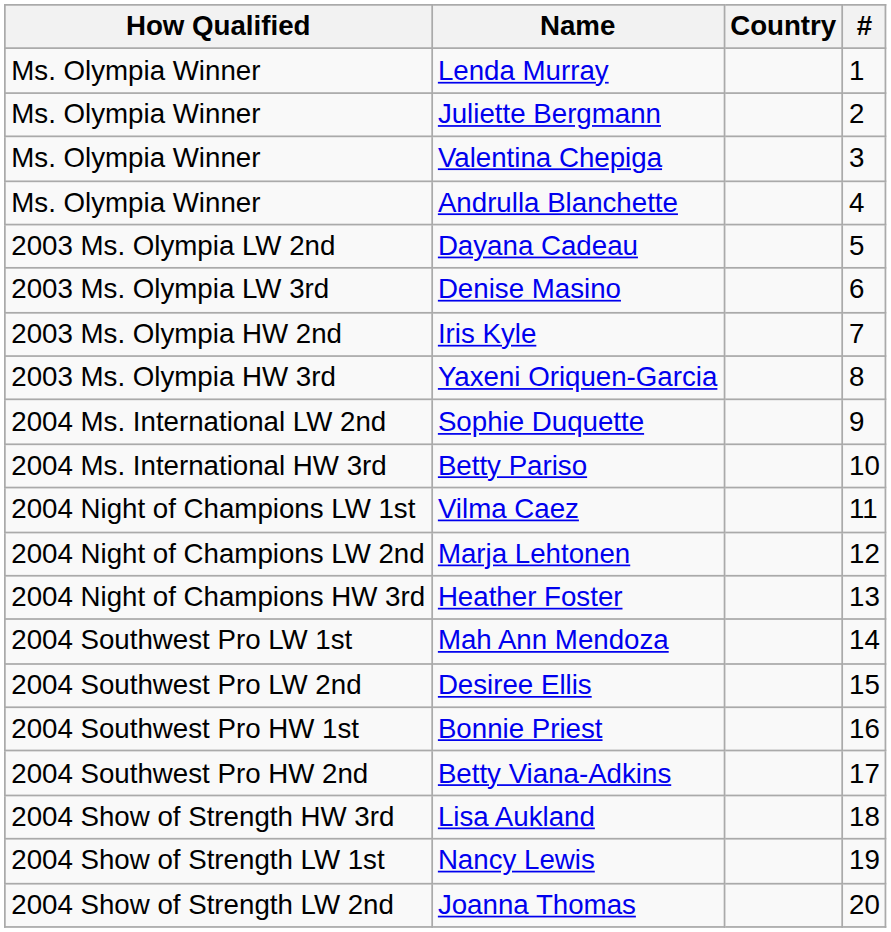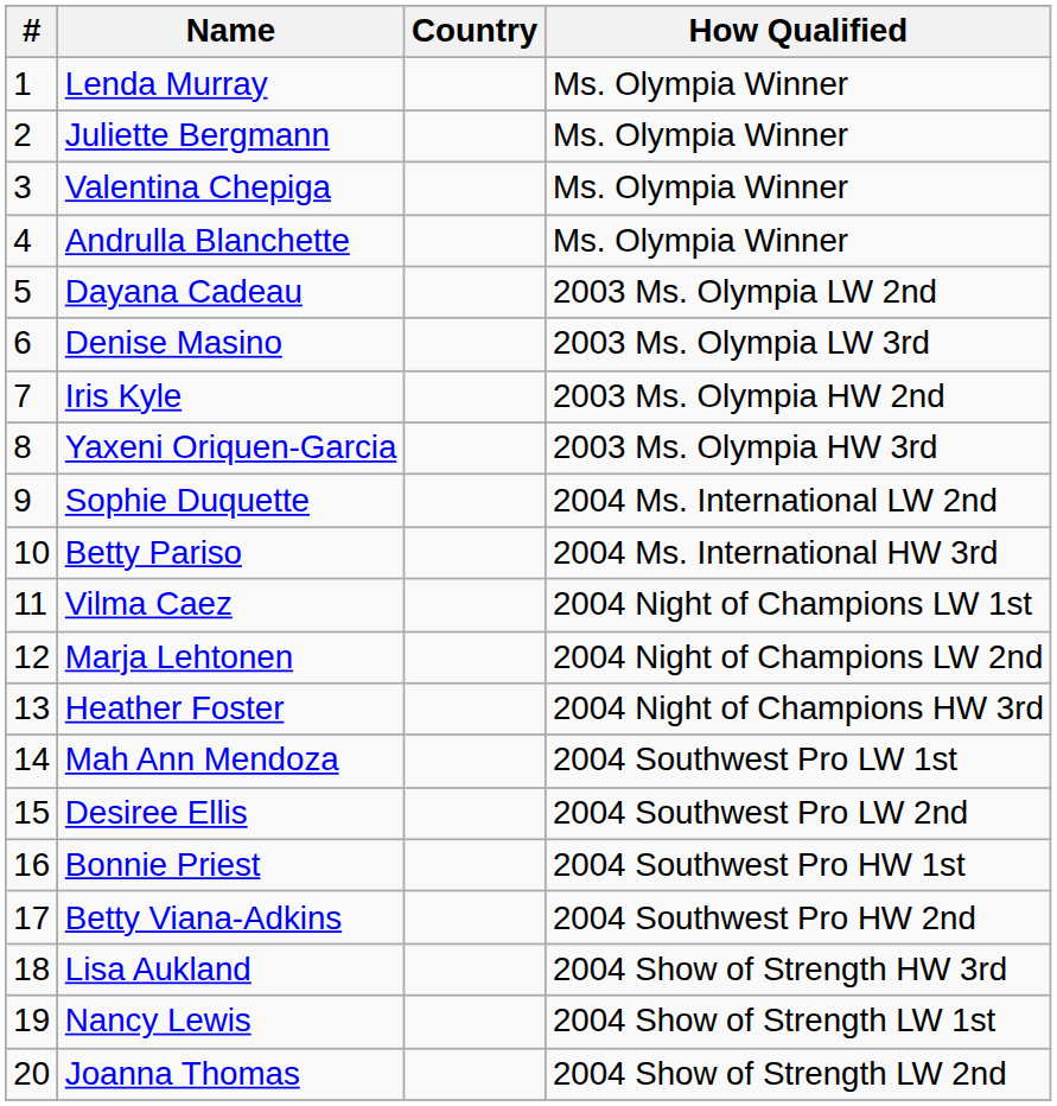columns swapped: # <-> How Qualified
